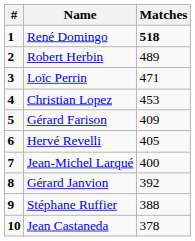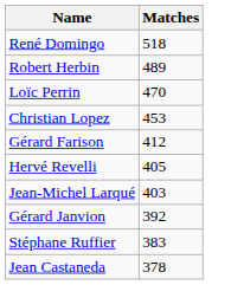- column: # | 1 | 2 | 3 | 4 | 5 | 6 | 7 | 8 | 9 | 10
René Domingo | Matches: bold -> normal
Loïc Perrin | Matches: 471 -> 470
Gérard Farison | Matches: 409 -> 412
Jean-Michel Larqué | Matches: 400 -> 403
Stéphane Ruffier | Matches: 388 -> 383
